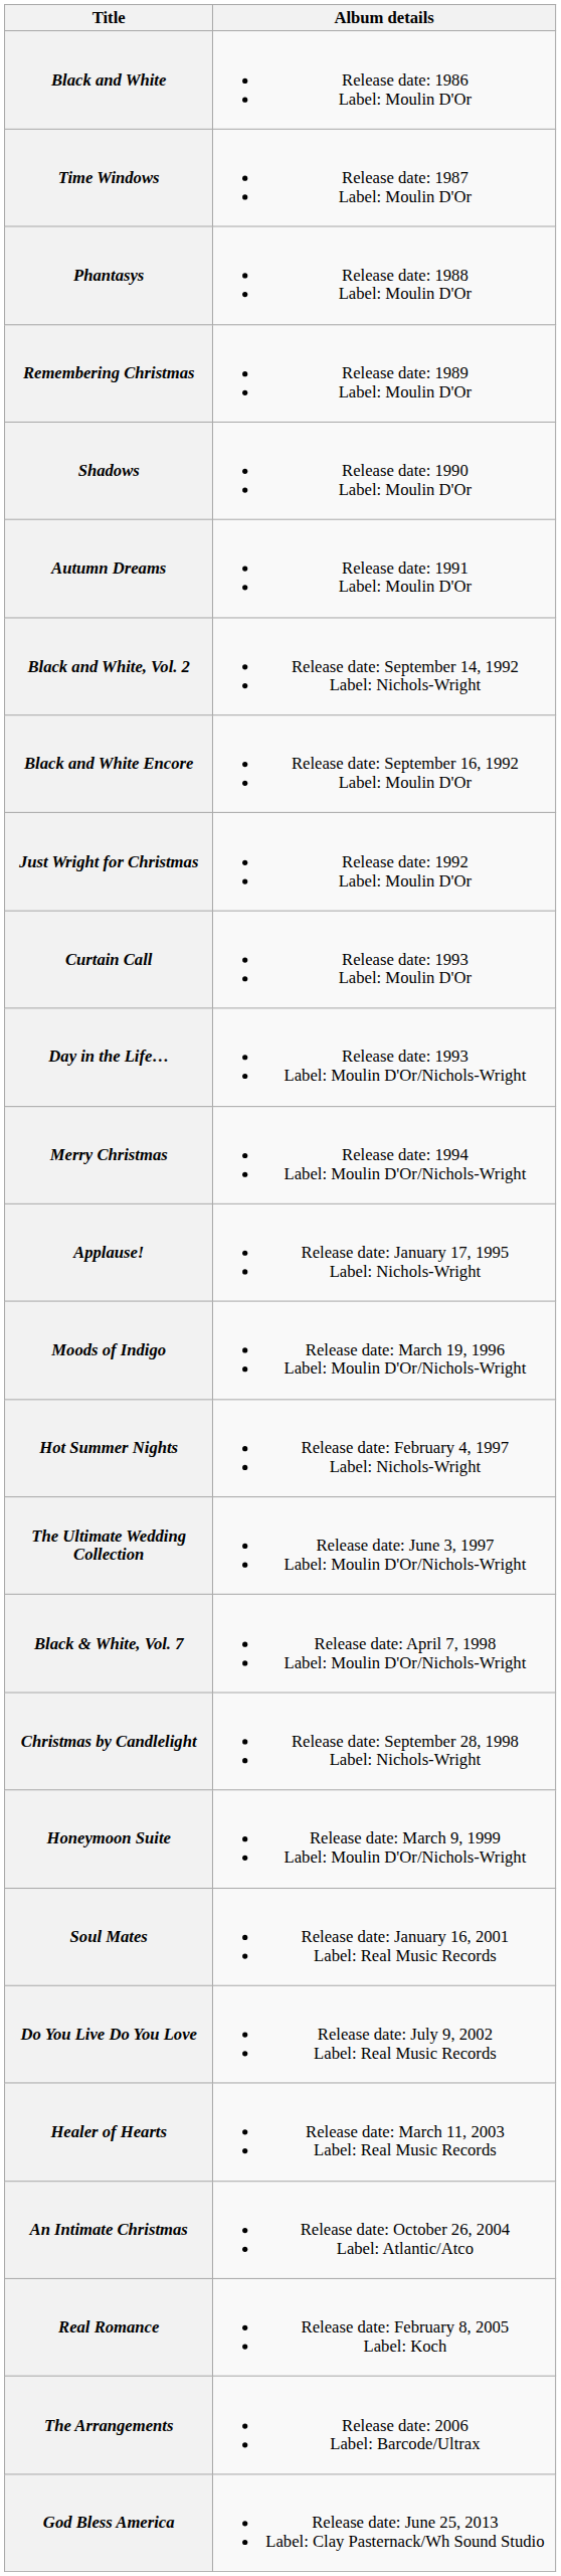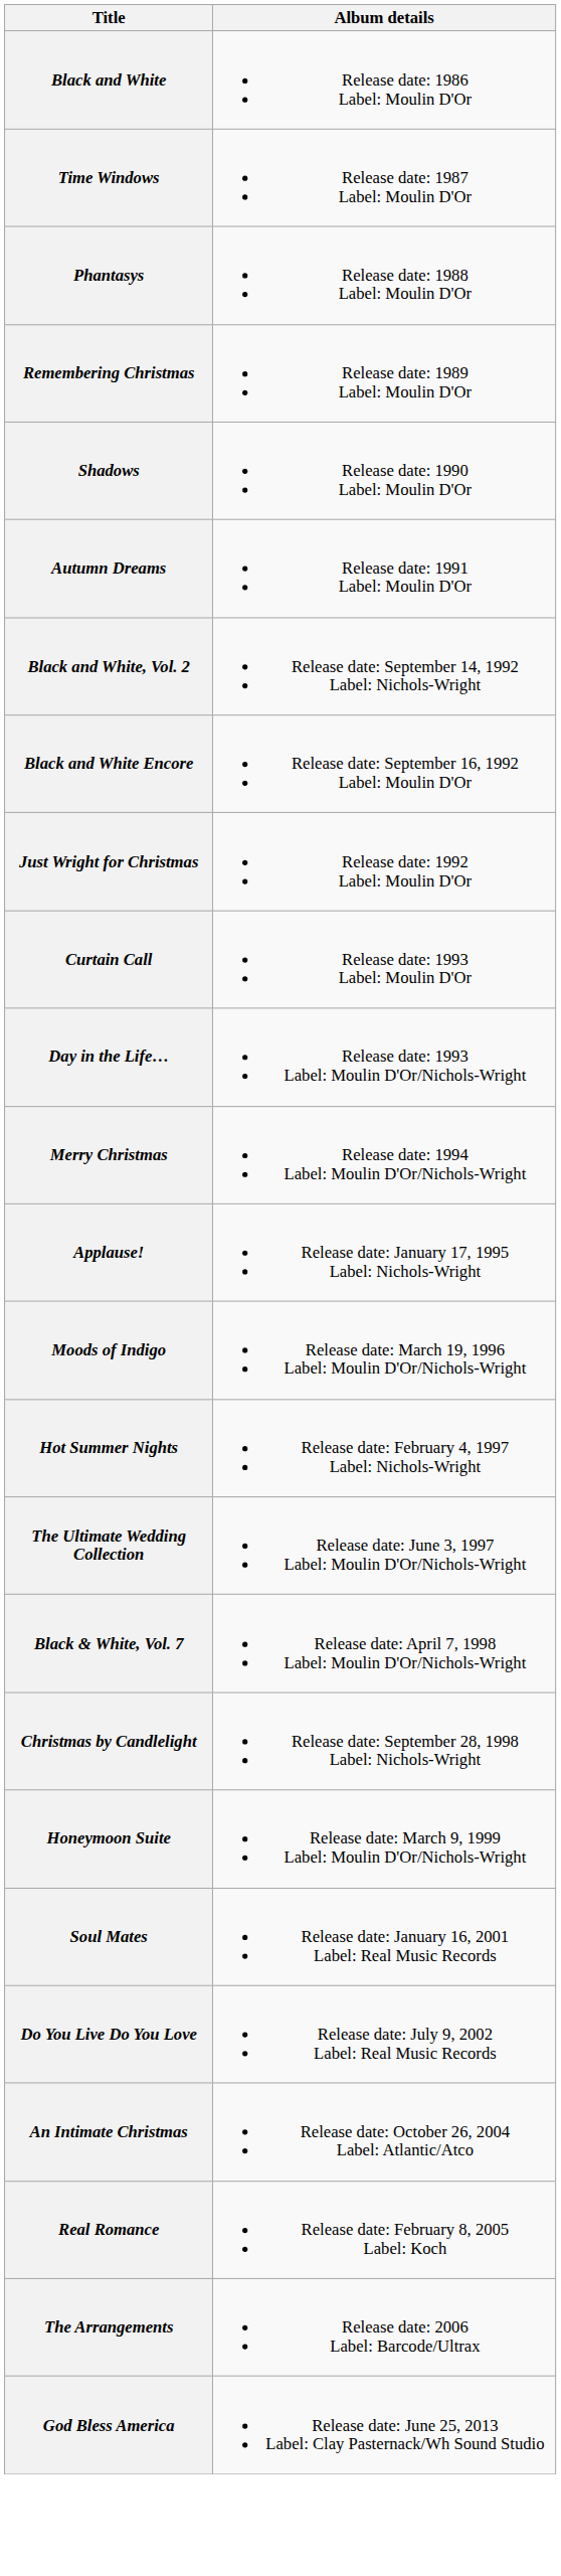- row: Healer of Hearts | Release date: March 11, 2003 Label: Real Music Records
